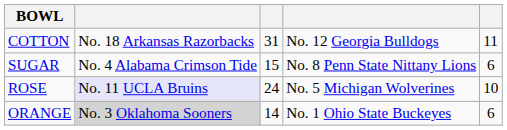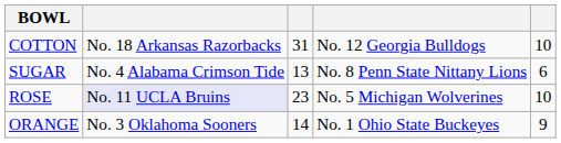COTTON | column 5: 11 -> 10
SUGAR | column 3: 15 -> 13
ROSE | column 3: 24 -> 23
ORANGE | column 2: lightgrey background -> no background
ORANGE | column 5: 6 -> 9
